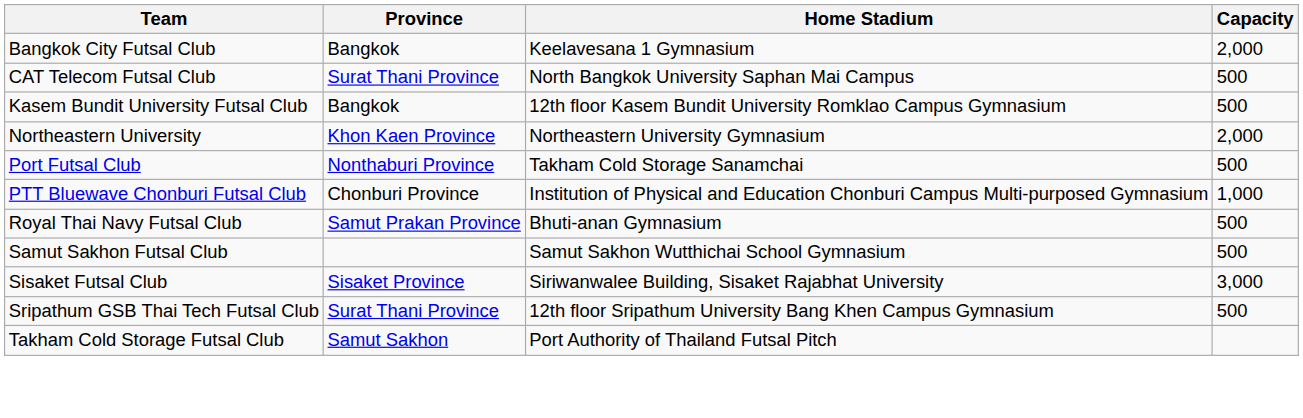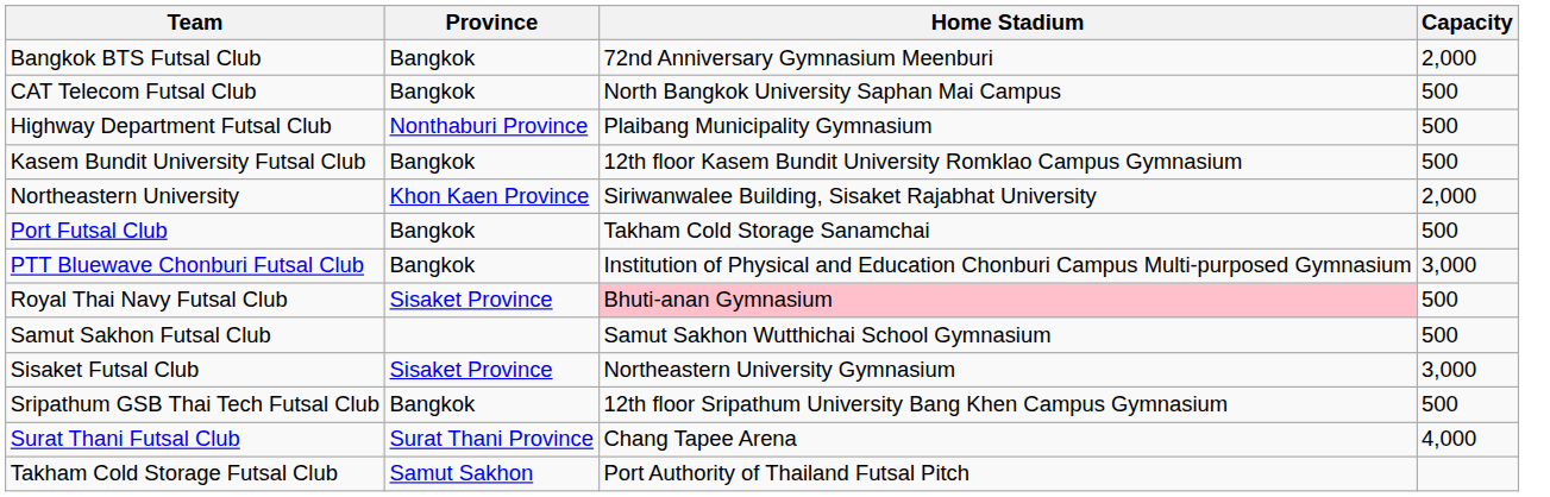+ row: Bangkok BTS Futsal Club | Bangkok | 72nd Anniversary Gymnasium Meenburi | 2,000
- row: Bangkok City Futsal Club | Bangkok | Keelavesana 1 Gymnasium | 2,000
CAT Telecom Futsal Club | Province: Surat Thani Province -> Bangkok
+ row: Highway Department Futsal Club | Nonthaburi Province | Plaibang Municipality Gymnasium | 500
Northeastern University | Home Stadium: Northeastern University Gymnasium -> Siriwanwalee Building, Sisaket Rajabhat University
Port Futsal Club | Province: Nonthaburi Province -> Bangkok
PTT Bluewave Chonburi Futsal Club | Province: Chonburi Province -> Bangkok
PTT Bluewave Chonburi Futsal Club | Capacity: 1,000 -> 3,000
Royal Thai Navy Futsal Club | Province: Samut Prakan Province -> Sisaket Province
Royal Thai Navy Futsal Club | Home Stadium: no background -> pink background
Sisaket Futsal Club | Home Stadium: Siriwanwalee Building, Sisaket Rajabhat University -> Northeastern University Gymnasium
Sripathum GSB Thai Tech Futsal Club | Province: Surat Thani Province -> Bangkok
+ row: Surat Thani Futsal Club | Surat Thani Province | Chang Tapee Arena | 4,000
